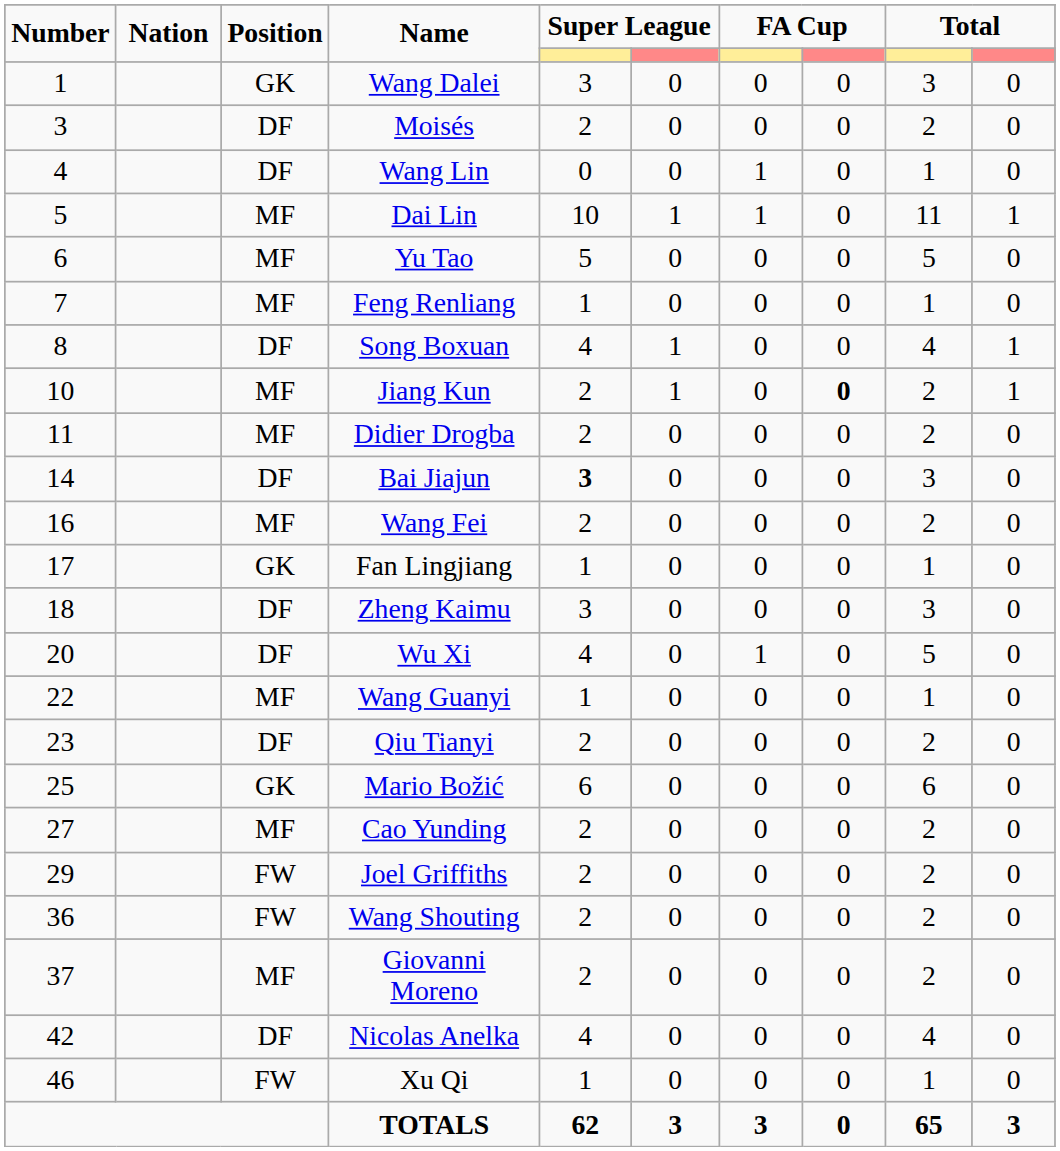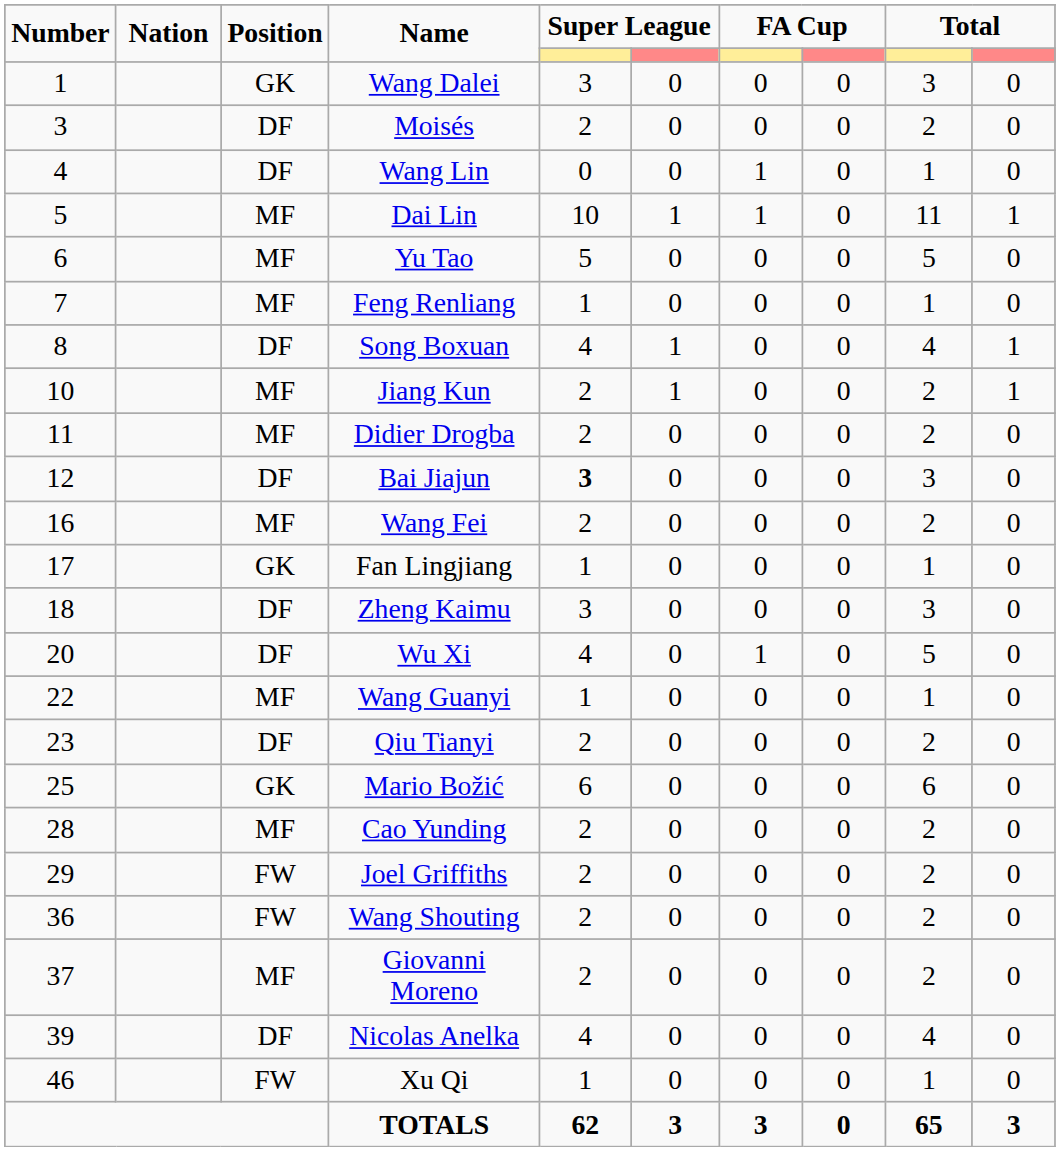Jiang Kun | column 8: bold -> normal
Bai Jiajun | Number: 14 -> 12
Cao Yunding | Number: 27 -> 28
Nicolas Anelka | Number: 42 -> 39
